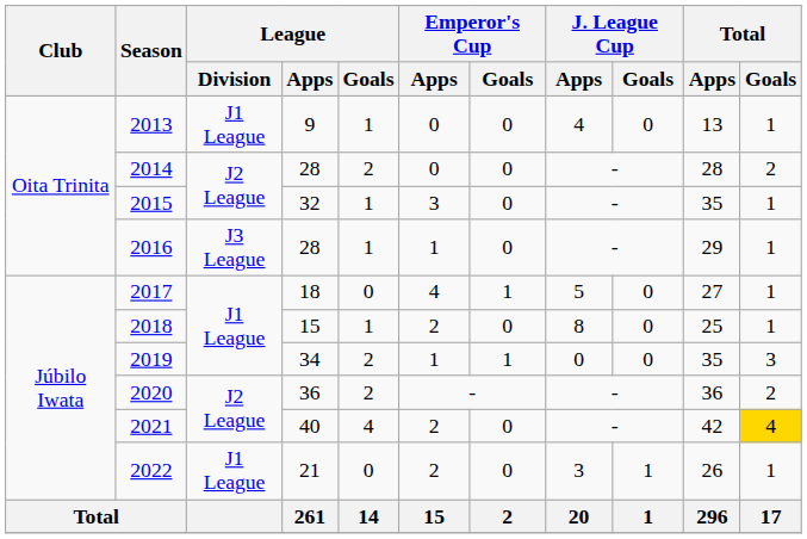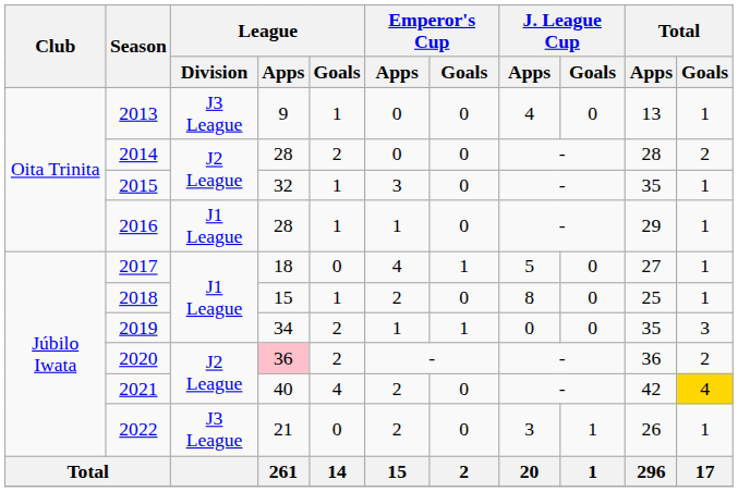2013 | League / Division: J1 League -> J3 League
2016 | League / Division: J3 League -> J1 League
2020 | League / Apps: no background -> pink background
2022 | League / Division: J1 League -> J3 League
